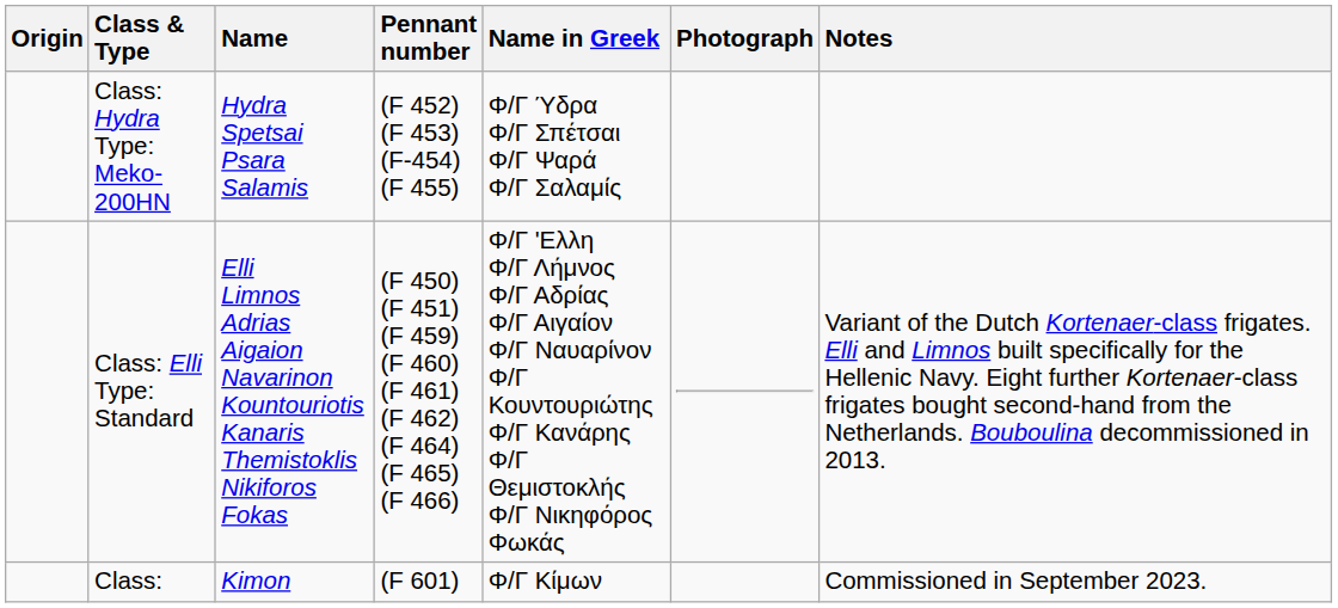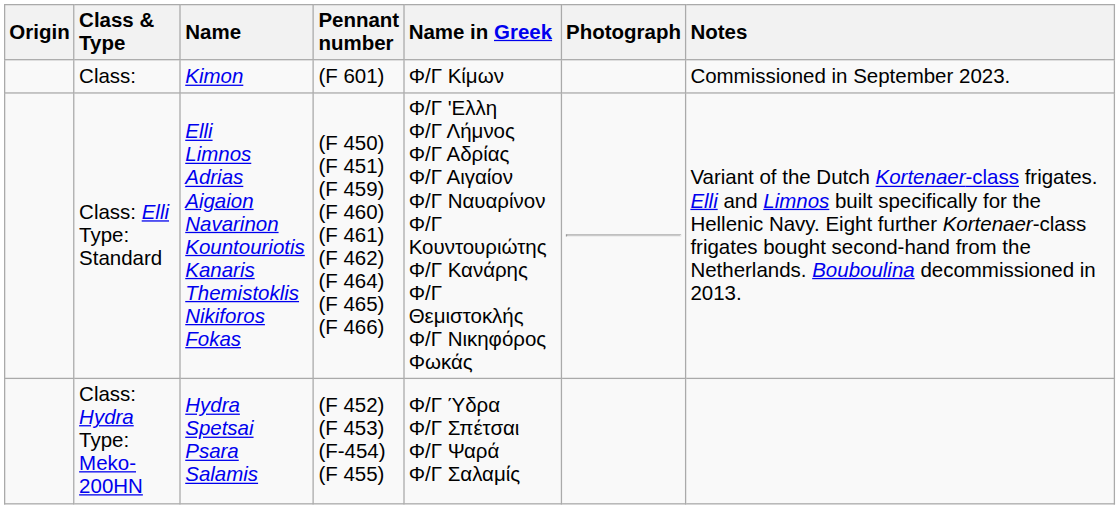rows swapped: Class: Hydra Type: Meko-200HN <-> Class:
